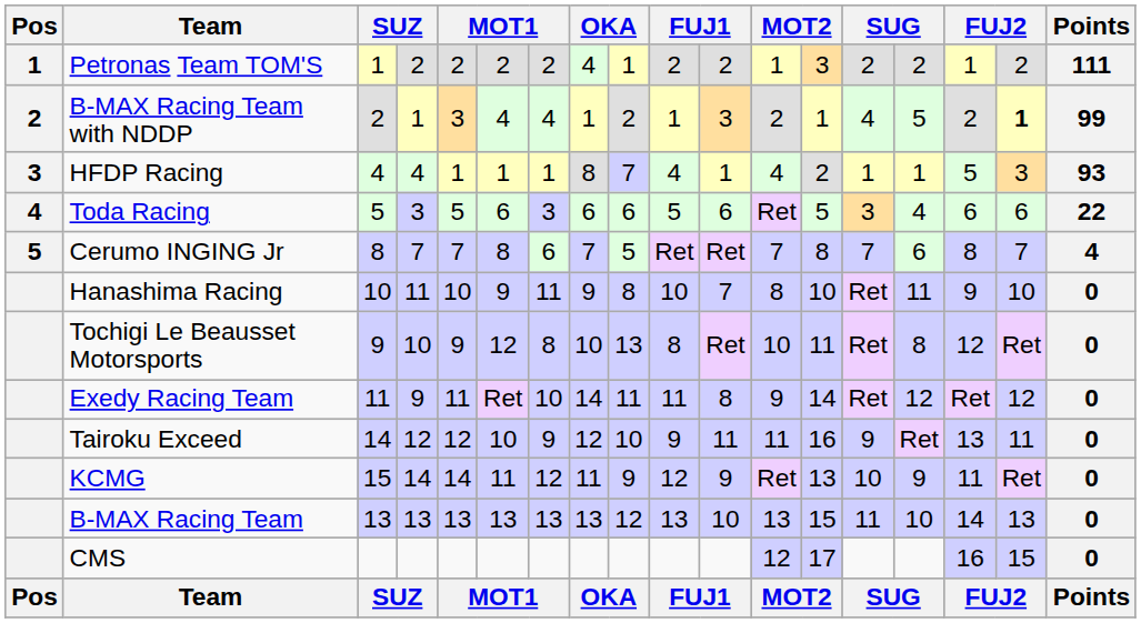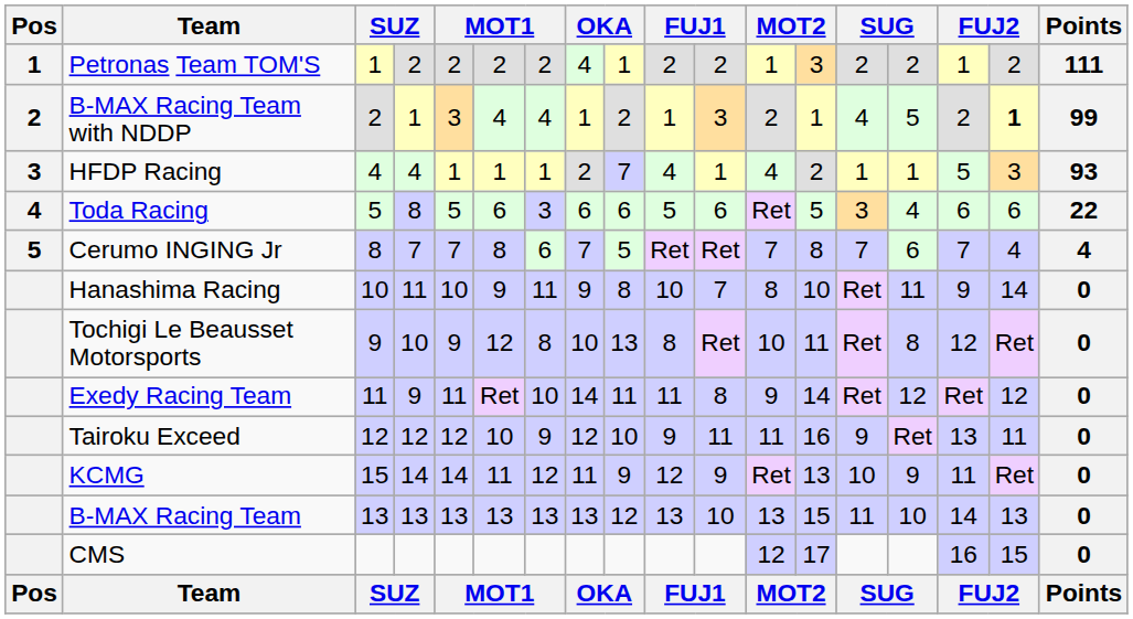HFDP Racing | column 8: 8 -> 2
Toda Racing | column 4: 3 -> 8
Cerumo INGING Jr | column 16: 8 -> 7
Cerumo INGING Jr | column 17: 7 -> 4
Hanashima Racing | column 17: 10 -> 14
Tairoku Exceed | column 3: 14 -> 12
